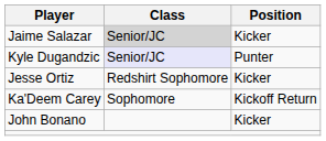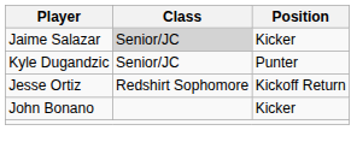Kyle Dugandzic | Class: lavender background -> no background
Jesse Ortiz | Position: Kicker -> Kickoff Return
- row: Ka'Deem Carey | Sophomore | Kickoff Return
